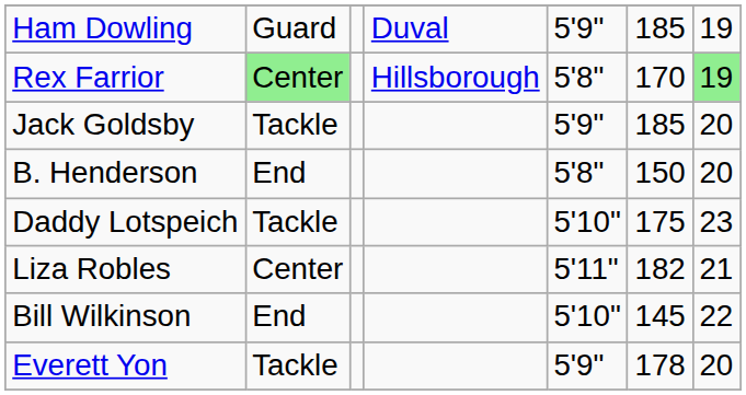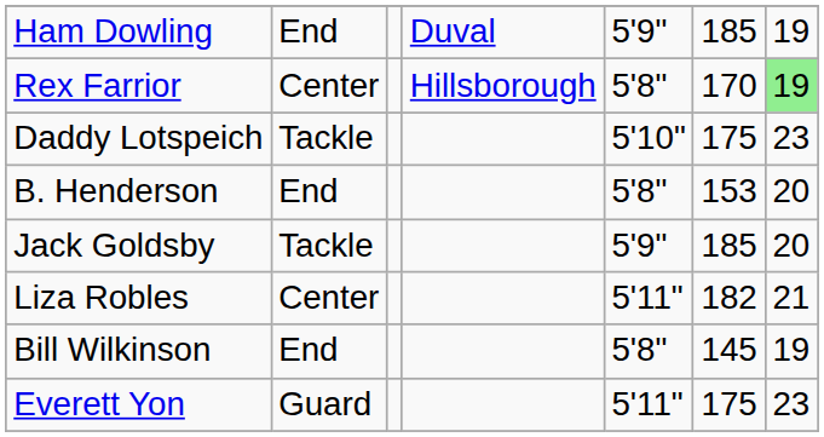Ham Dowling | column 2: Guard -> End
Rex Farrior | column 2: lightgreen background -> no background
rows swapped: Jack Goldsby <-> Daddy Lotspeich
B. Henderson | column 6: 150 -> 153
Bill Wilkinson | column 5: 5'10" -> 5'8"
Bill Wilkinson | column 7: 22 -> 19
Everett Yon | column 2: Tackle -> Guard
Everett Yon | column 5: 5'9" -> 5'11"
Everett Yon | column 6: 178 -> 175
Everett Yon | column 7: 20 -> 23
